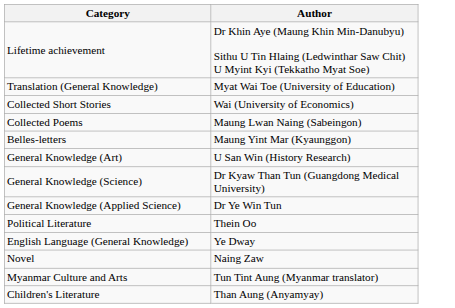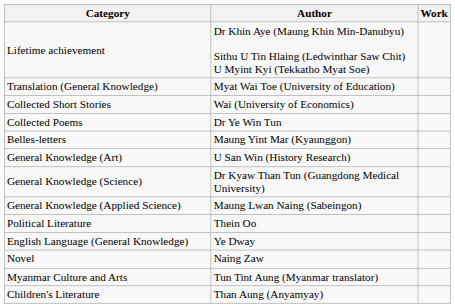+ column: Work
Collected Poems | Author: Maung Lwan Naing (Sabeingon) -> Dr Ye Win Tun
General Knowledge (Applied Science) | Author: Dr Ye Win Tun -> Maung Lwan Naing (Sabeingon)
